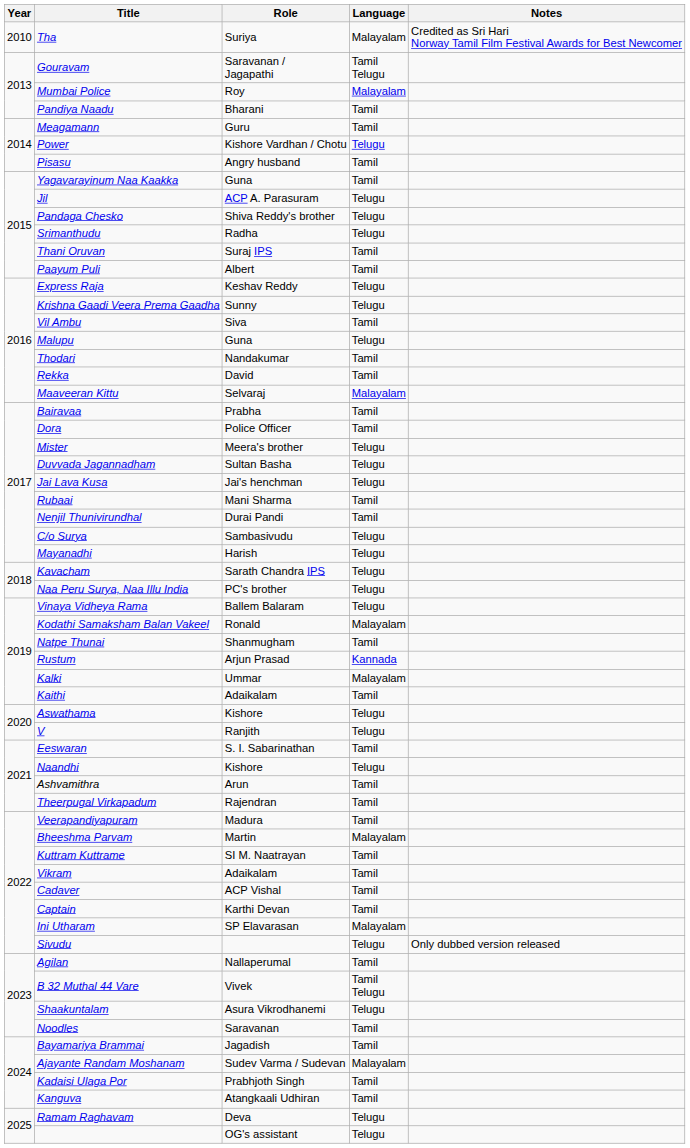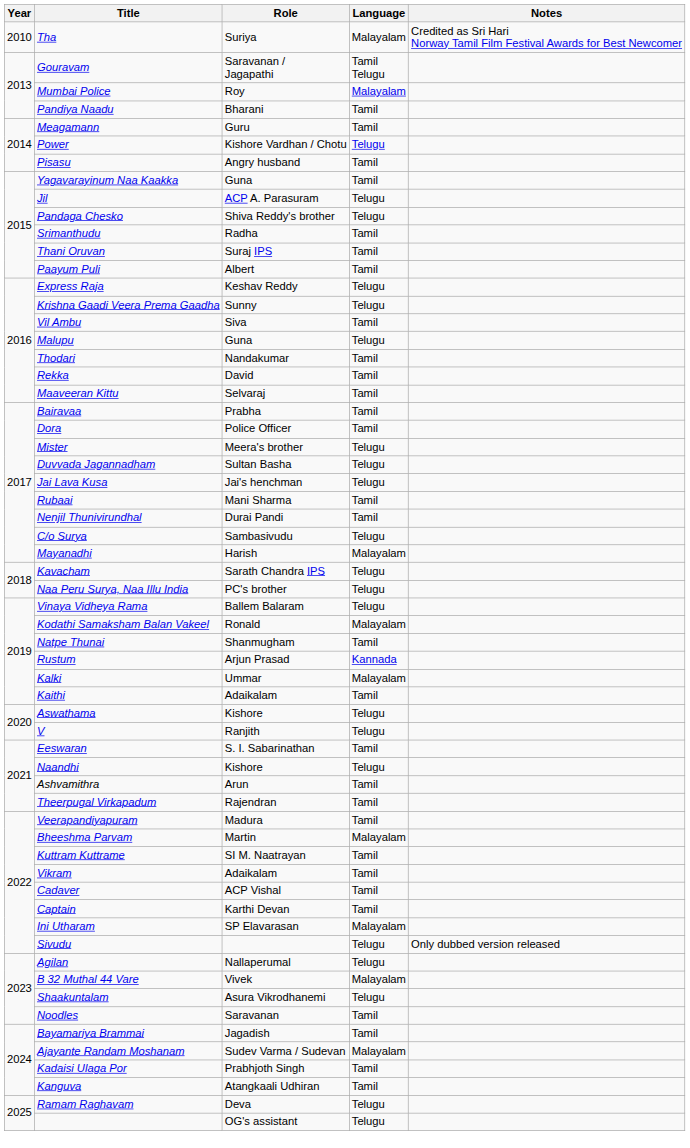Srimanthudu | Language: Telugu -> Tamil
Maaveeran Kittu | Language: Malayalam -> Tamil
Mayanadhi | Language: Telugu -> Malayalam
Agilan | Language: Tamil -> Telugu
B 32 Muthal 44 Vare | Language: Tamil Telugu -> Malayalam
